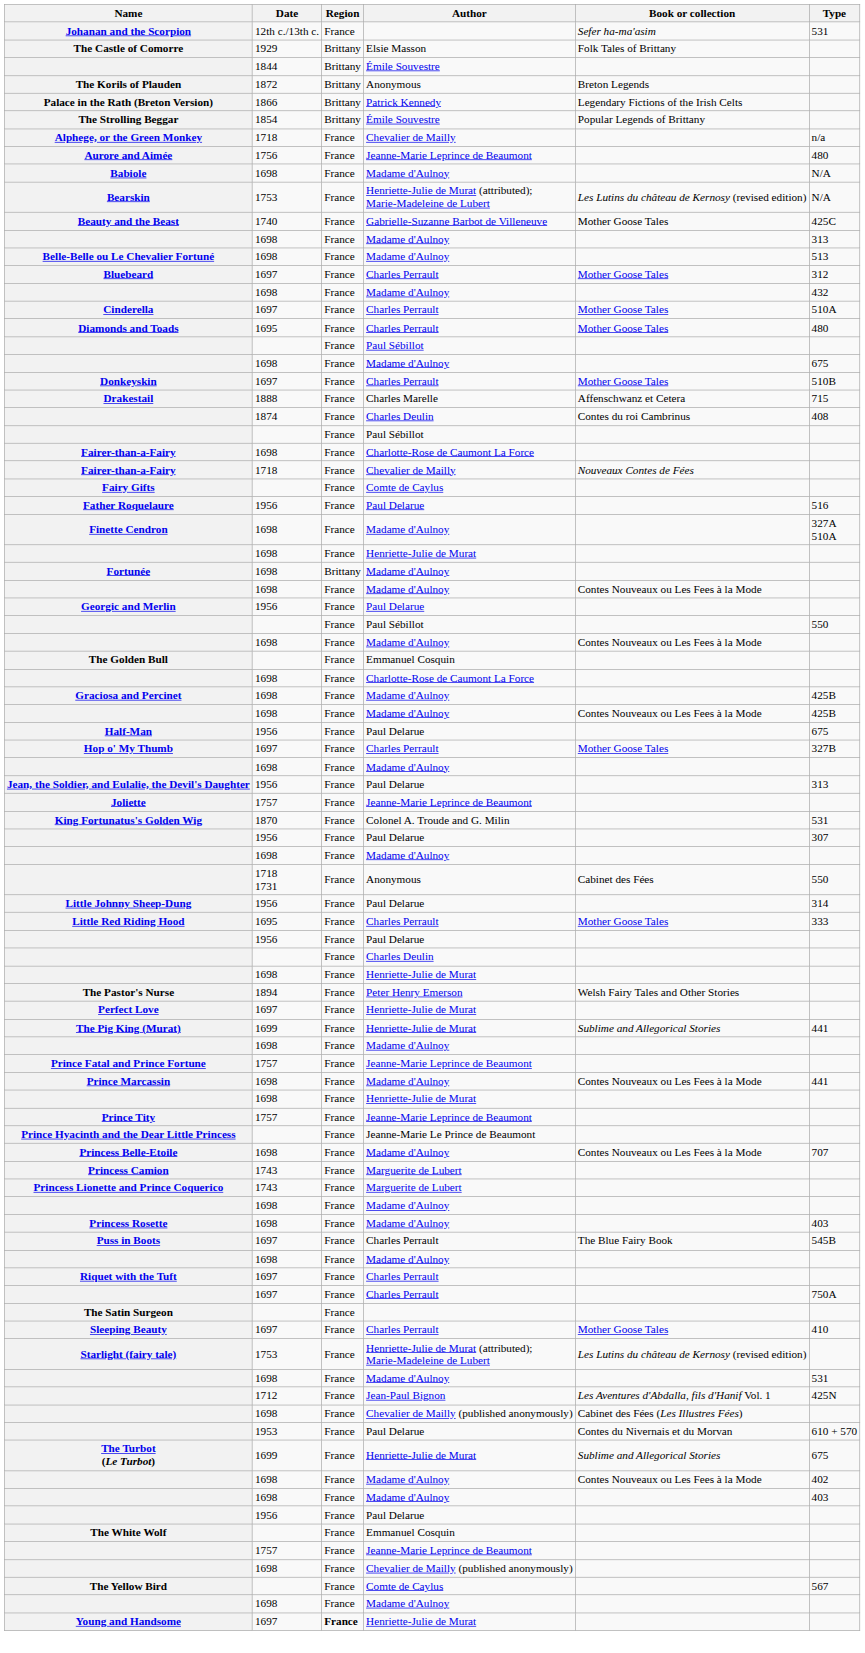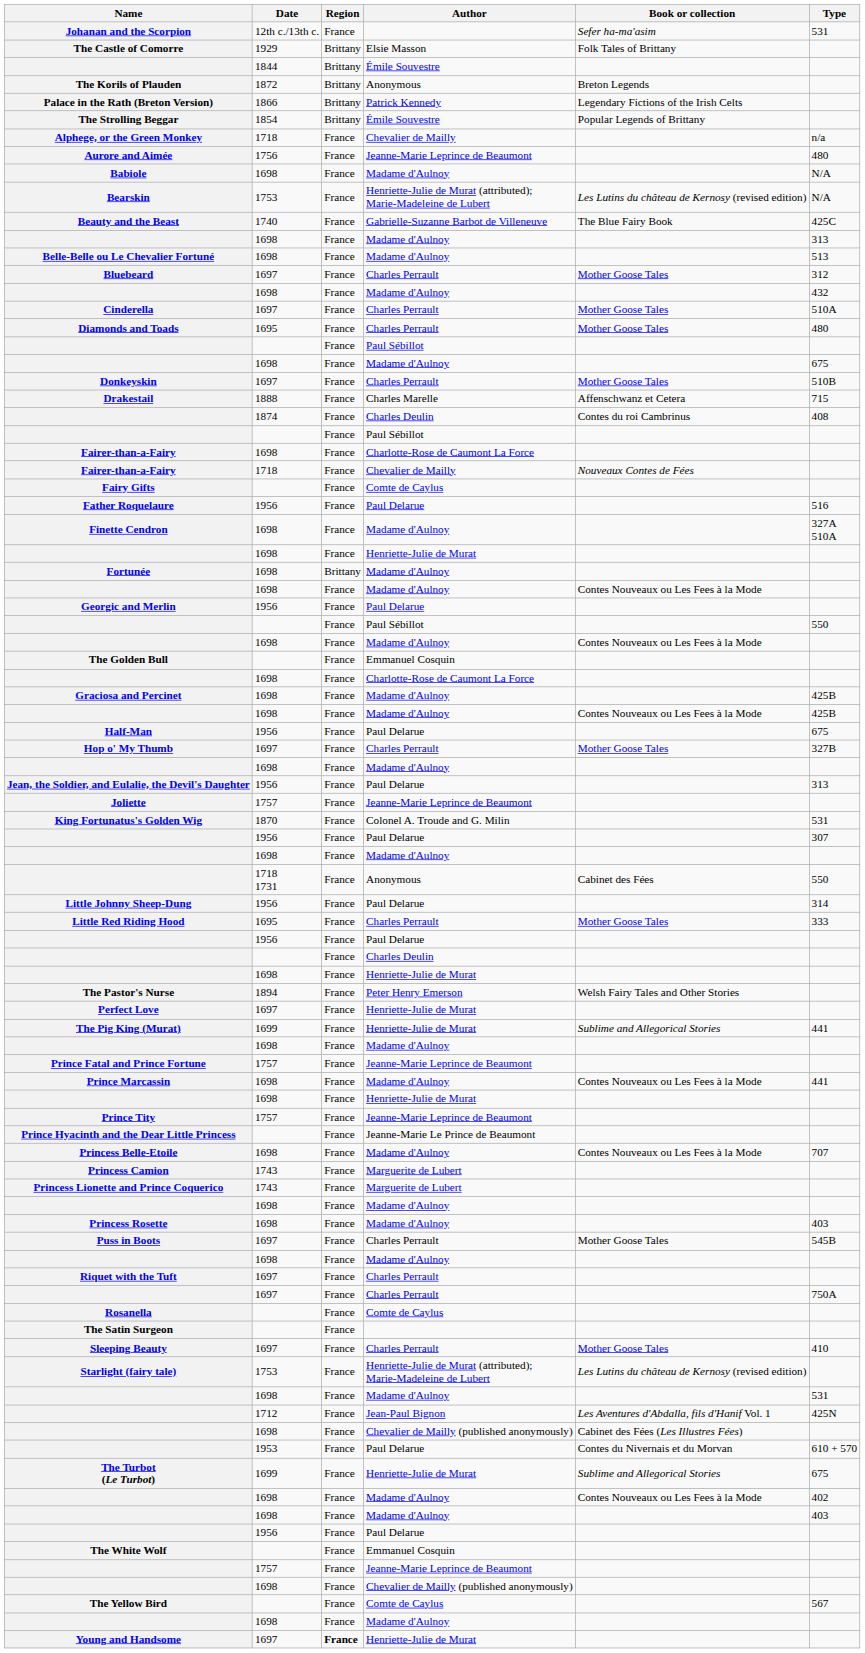Beauty and the Beast | Book or collection: Mother Goose Tales -> The Blue Fairy Book
Puss in Boots | Book or collection: The Blue Fairy Book -> Mother Goose Tales
+ row: Rosanella | France | Comte de Caylus
